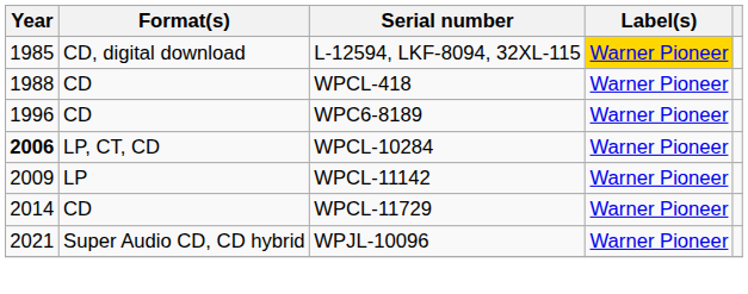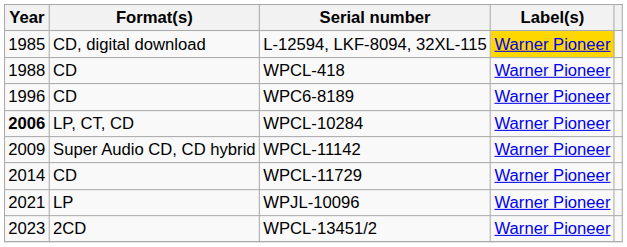WPCL-11142 | Format(s): LP -> Super Audio CD, CD hybrid
WPJL-10096 | Format(s): Super Audio CD, CD hybrid -> LP
+ row: 2023 | 2CD | WPCL-13451/2 | Warner Pioneer
